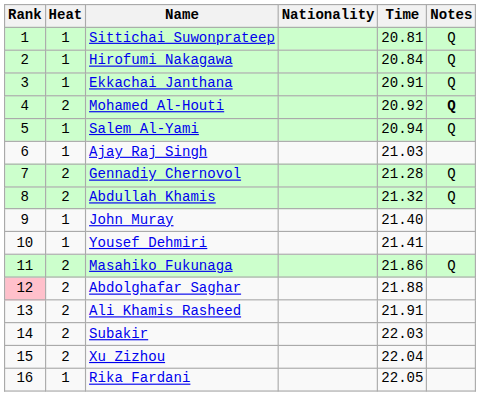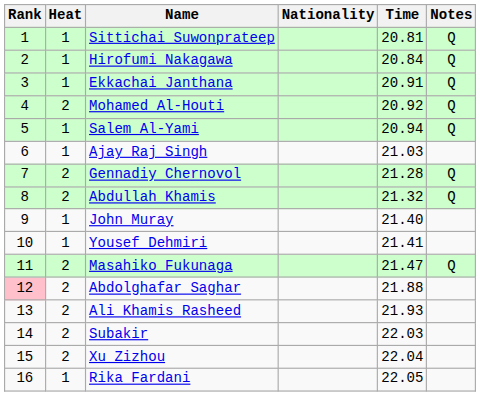Mohamed Al-Houti | Notes: bold -> normal
Masahiko Fukunaga | Time: 21.86 -> 21.47
Ali Khamis Rasheed | Time: 21.91 -> 21.93
